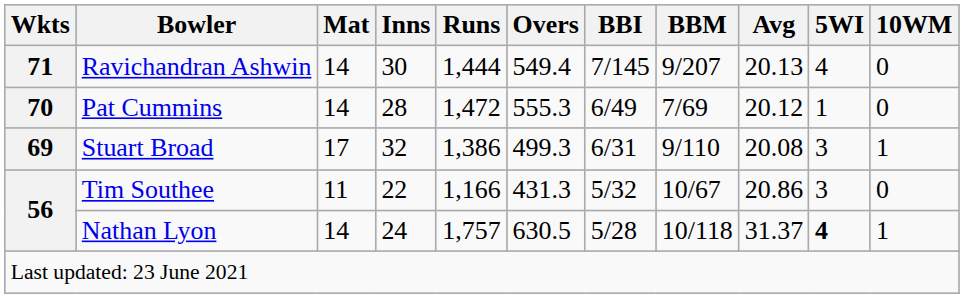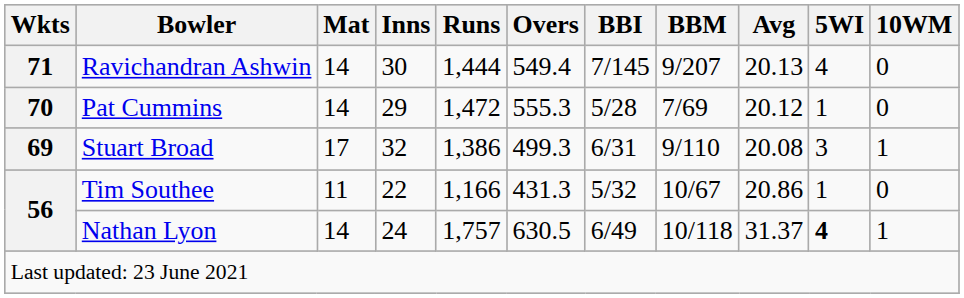Pat Cummins | Inns: 28 -> 29
Pat Cummins | BBI: 6/49 -> 5/28
Tim Southee | 5WI: 3 -> 1
Nathan Lyon | BBI: 5/28 -> 6/49
